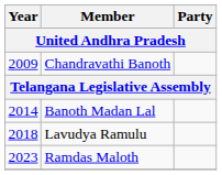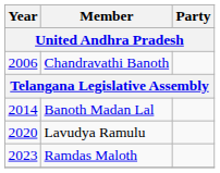Chandravathi Banoth | Year: 2009 -> 2006
Lavudya Ramulu | Year: 2018 -> 2020
